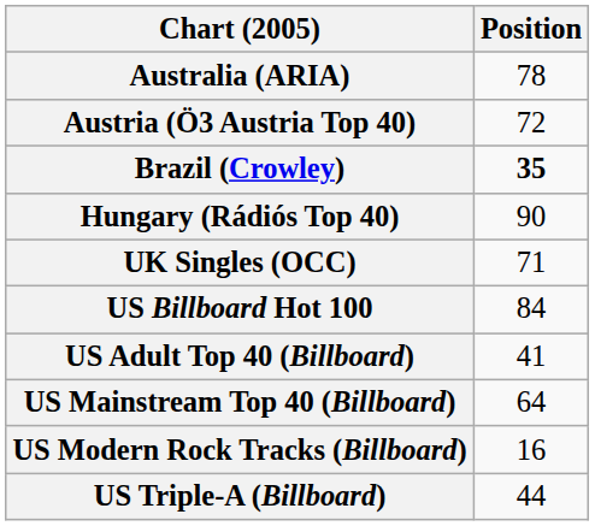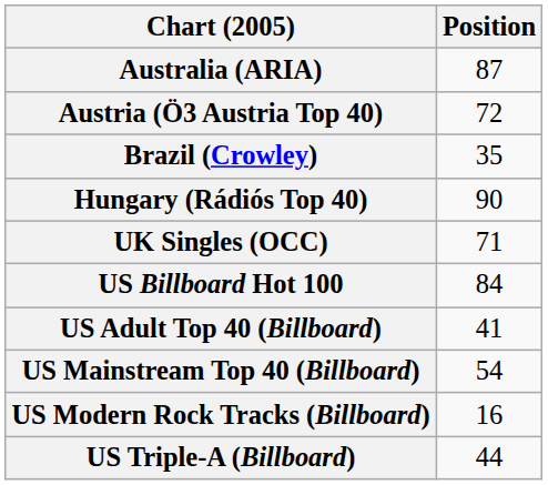Australia (ARIA) | Position: 78 -> 87
Brazil (Crowley) | Position: bold -> normal
US Mainstream Top 40 (Billboard) | Position: 64 -> 54
